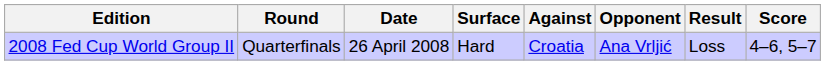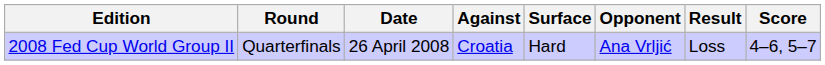columns swapped: Against <-> Surface
